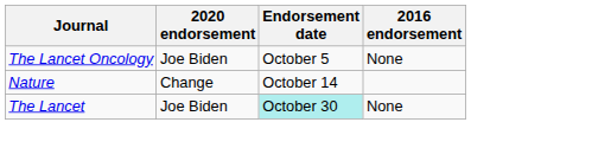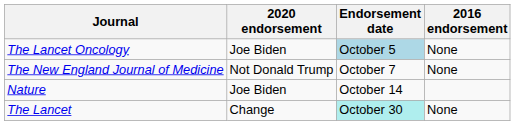The Lancet Oncology | Endorsement date: no background -> lightblue background
+ row: The New England Journal of Medicine | Not Donald Trump | October 7 | None
Nature | 2020 endorsement: Change -> Joe Biden
The Lancet | 2020 endorsement: Joe Biden -> Change
